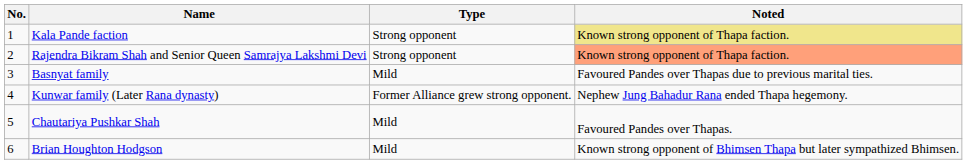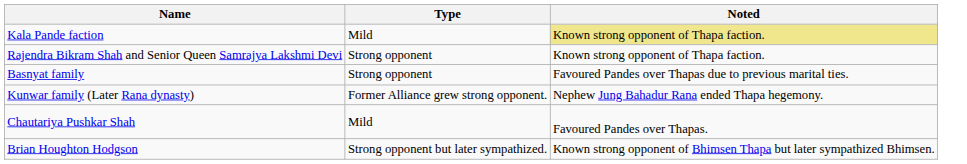- column: No. | 1 | 2 | 3 | 4 | 5 | 6
Kala Pande faction | Type: Strong opponent -> Mild
Rajendra Bikram Shah and Senior Queen Samrajya Lakshmi Devi | Noted: lightsalmon background -> no background
Basnyat family | Type: Mild -> Strong opponent
Brian Houghton Hodgson | Type: Mild -> Strong opponent but later sympathized.
